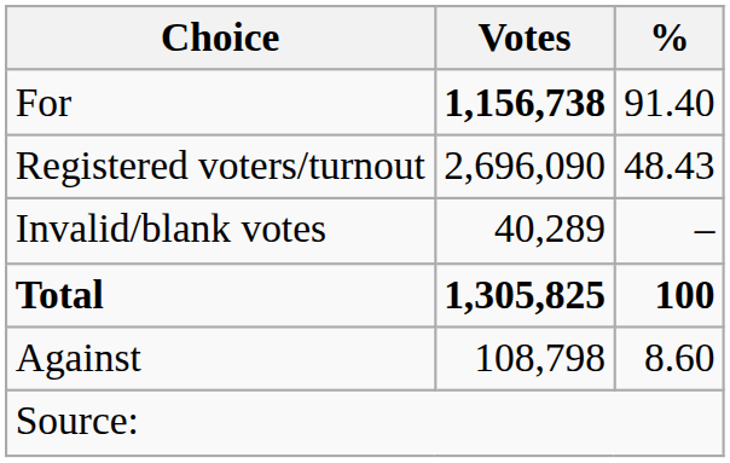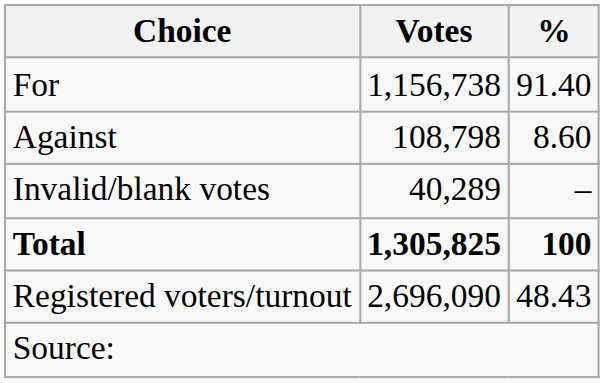For | Votes: bold -> normal
rows swapped: Against <-> Registered voters/turnout
